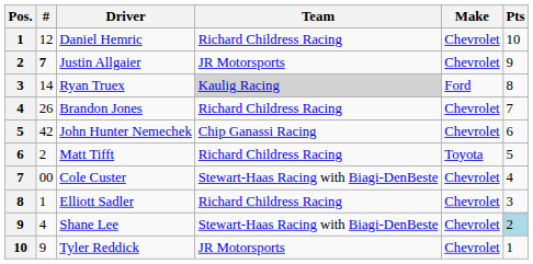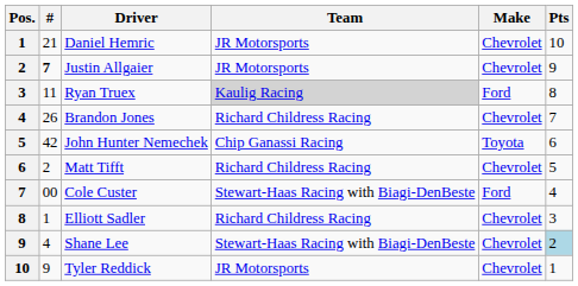Daniel Hemric | #: 12 -> 21
Daniel Hemric | Team: Richard Childress Racing -> JR Motorsports
Ryan Truex | #: 14 -> 11
John Hunter Nemechek | Make: Chevrolet -> Toyota
Matt Tifft | Make: Toyota -> Chevrolet
Cole Custer | Make: Chevrolet -> Ford
